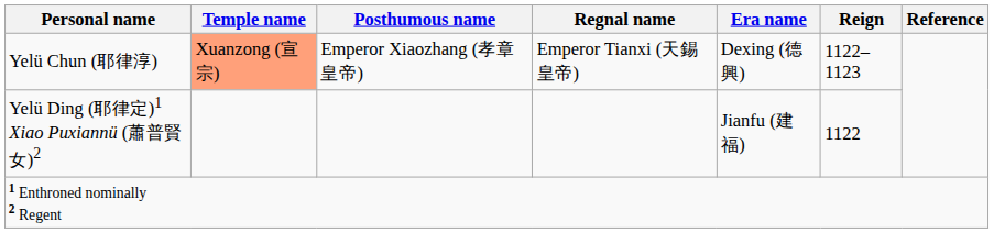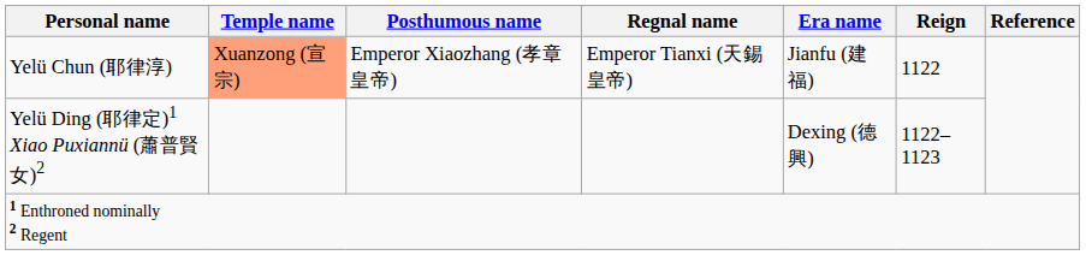Yelü Chun (耶律淳) | Era name: Dexing (德興) -> Jianfu (建福)
Yelü Chun (耶律淳) | Reign: 1122–1123 -> 1122
Yelü Ding (耶律定)1 Xiao Puxiannü (蕭普賢女)2 | Era name: Jianfu (建福) -> Dexing (德興)
Yelü Ding (耶律定)1 Xiao Puxiannü (蕭普賢女)2 | Reign: 1122 -> 1122–1123
